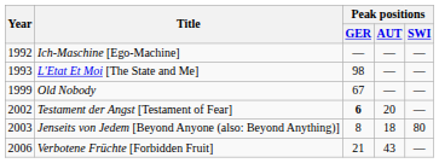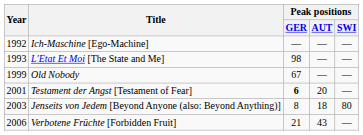Testament der Angst [Testament of Fear] | Year: 2002 -> 2001
